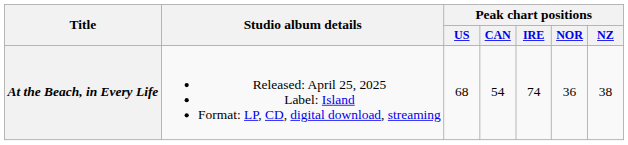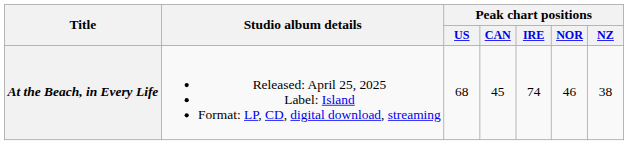At the Beach, in Every Life | Peak chart positions / CAN: 54 -> 45
At the Beach, in Every Life | Peak chart positions / NOR: 36 -> 46
